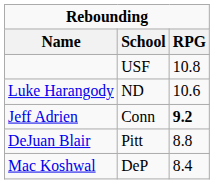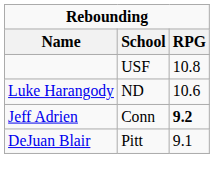DeJuan Blair | RPG: 8.8 -> 9.1
- row: Mac Koshwal | DeP | 8.4
